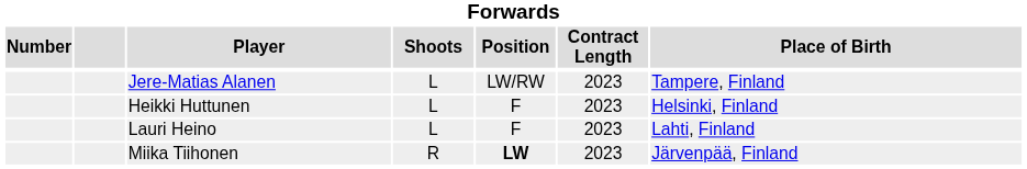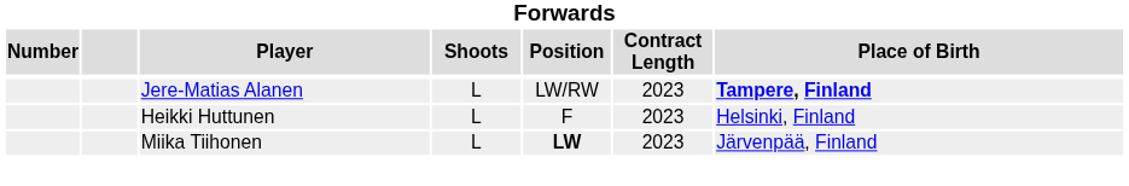Jere-Matias Alanen | Place of Birth: normal -> bold
- row: Lauri Heino | L | F | 2023 | Lahti, Finland
Miika Tiihonen | Shoots: R -> L
